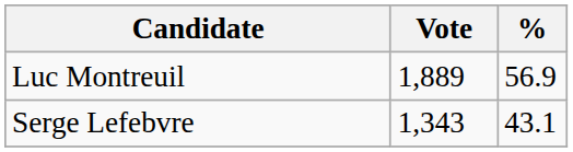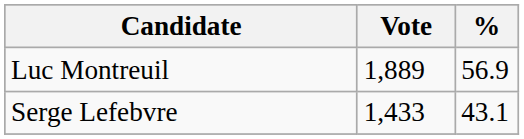Serge Lefebvre | Vote: 1,343 -> 1,433
